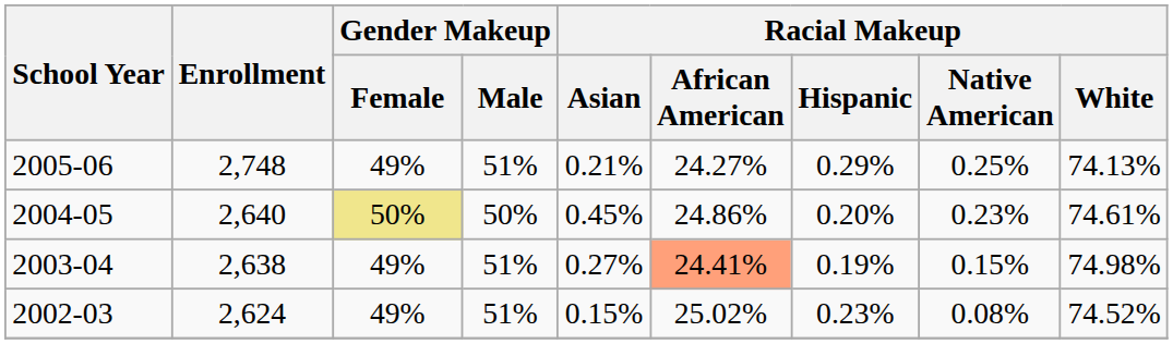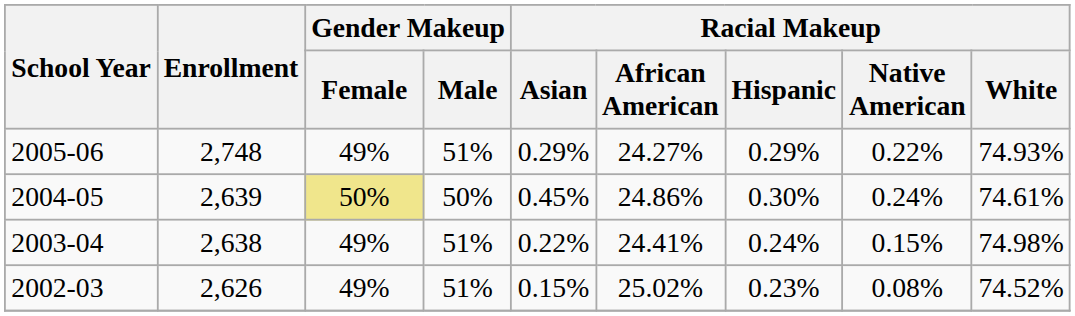2005-06 | Racial Makeup / Asian: 0.21% -> 0.29%
2005-06 | Racial Makeup / Native American: 0.25% -> 0.22%
2005-06 | Racial Makeup / White: 74.13% -> 74.93%
2004-05 | Enrollment: 2,640 -> 2,639
2004-05 | Racial Makeup / Hispanic: 0.20% -> 0.30%
2004-05 | Racial Makeup / Native American: 0.23% -> 0.24%
2003-04 | Racial Makeup / Asian: 0.27% -> 0.22%
2003-04 | Racial Makeup / African American: lightsalmon background -> no background
2003-04 | Racial Makeup / Hispanic: 0.19% -> 0.24%
2002-03 | Enrollment: 2,624 -> 2,626
